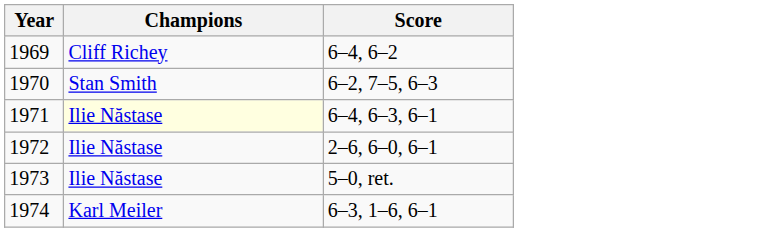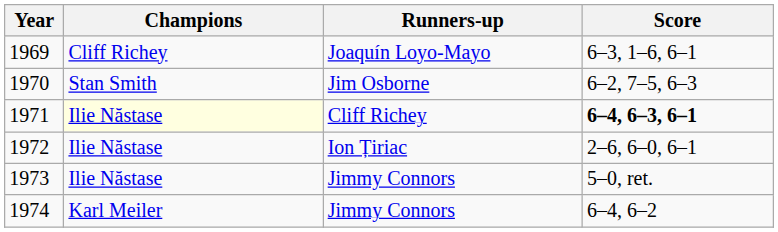+ column: Runners-up | Joaquín Loyo-Mayo | Jim Osborne | Cliff Richey | Ion Țiriac | Jimmy Connors | Jimmy Connors
1969 | Score: 6–4, 6–2 -> 6–3, 1–6, 6–1
1971 | Score: normal -> bold
1974 | Score: 6–3, 1–6, 6–1 -> 6–4, 6–2
